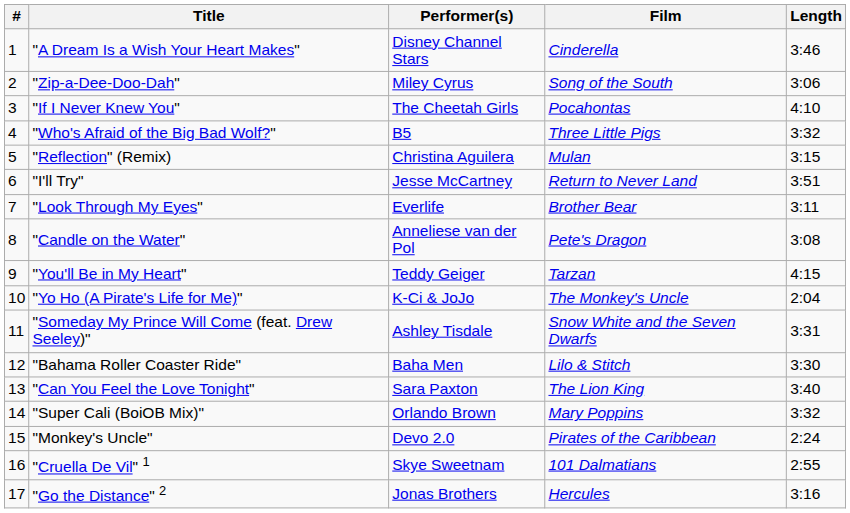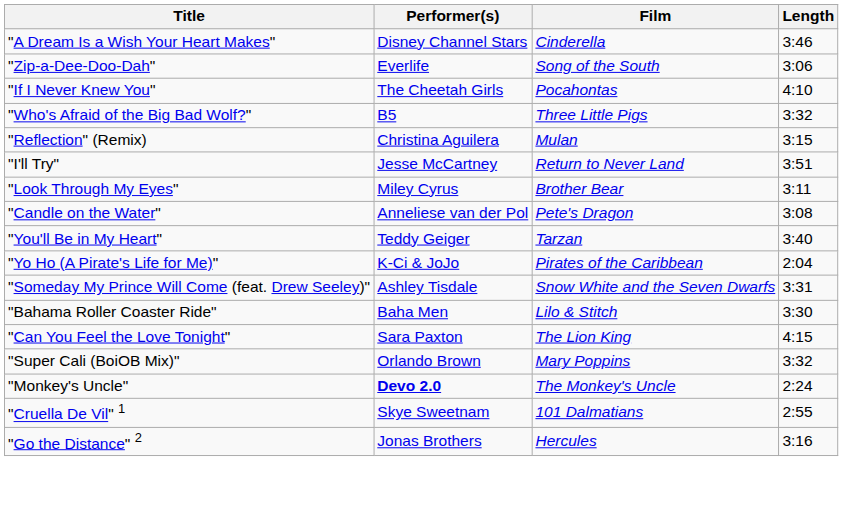- column: # | 1 | 2 | 3 | 4 | 5 | 6 | 7 | 8 | 9 | 10 | 11 | 12 | 13 | 14 | 15 | 16 | 17
"Zip-a-Dee-Doo-Dah" | Performer(s): Miley Cyrus -> Everlife
"Look Through My Eyes" | Performer(s): Everlife -> Miley Cyrus
"You'll Be in My Heart" | Length: 4:15 -> 3:40
"Yo Ho (A Pirate's Life for Me)" | Film: The Monkey's Uncle -> Pirates of the Caribbean
"Can You Feel the Love Tonight" | Length: 3:40 -> 4:15
"Monkey's Uncle" | Performer(s): normal -> bold
"Monkey's Uncle" | Film: Pirates of the Caribbean -> The Monkey's Uncle
